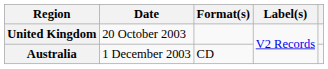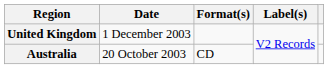United Kingdom | Date: 20 October 2003 -> 1 December 2003
Australia | Date: 1 December 2003 -> 20 October 2003
